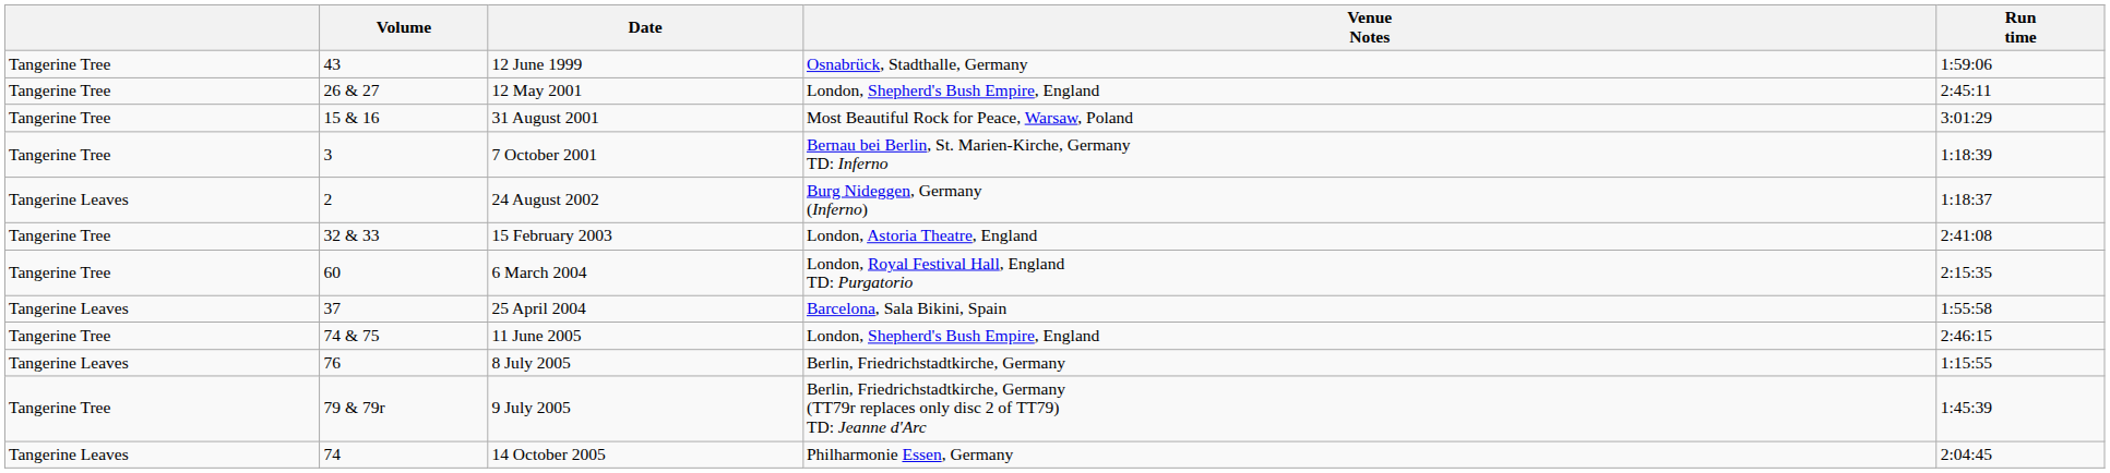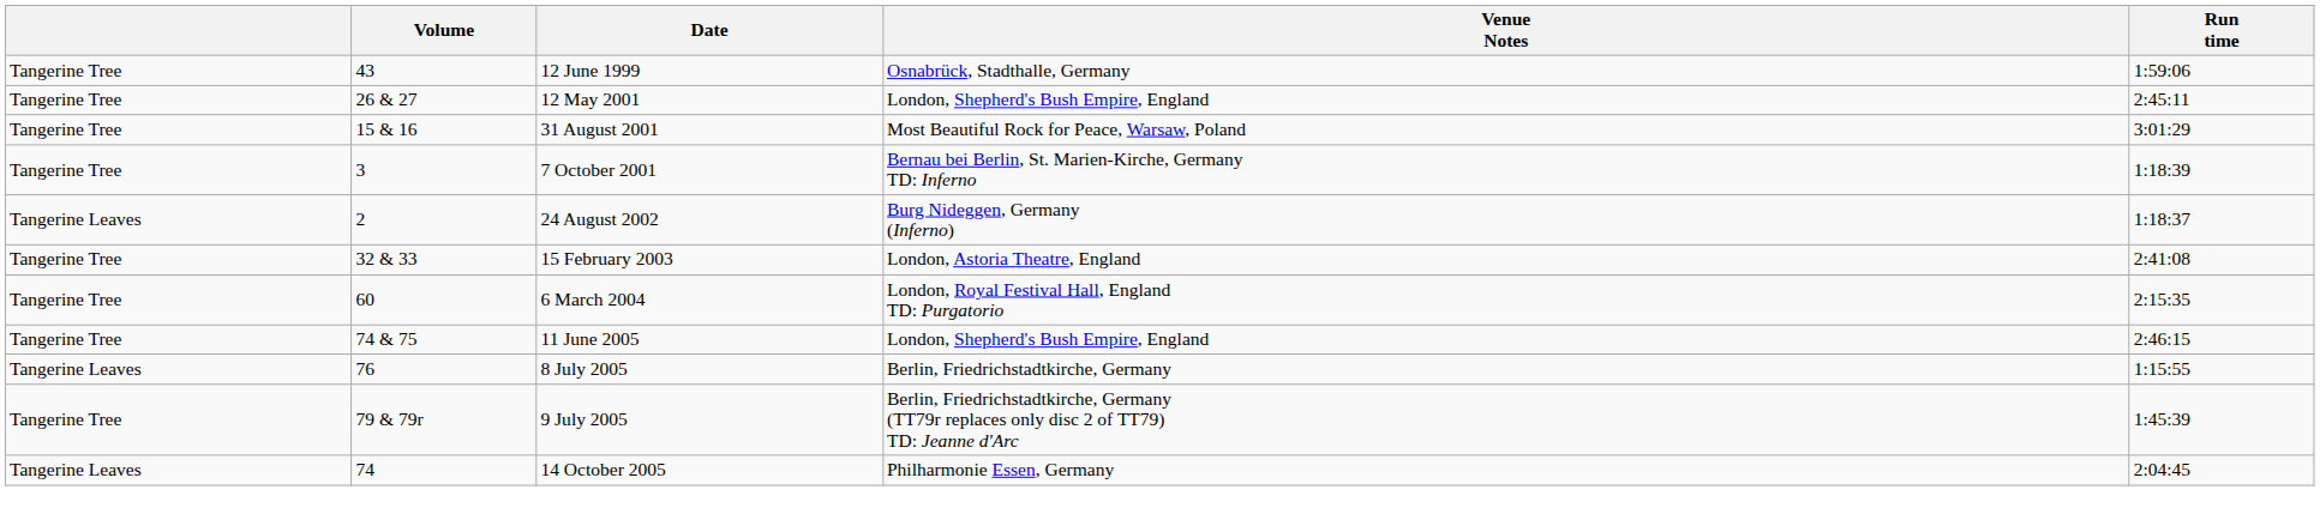- row: Tangerine Leaves | 37 | 25 April 2004 | Barcelona, Sala Bikini, Spain | 1:55:58
